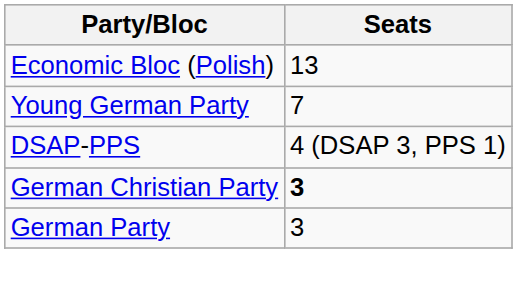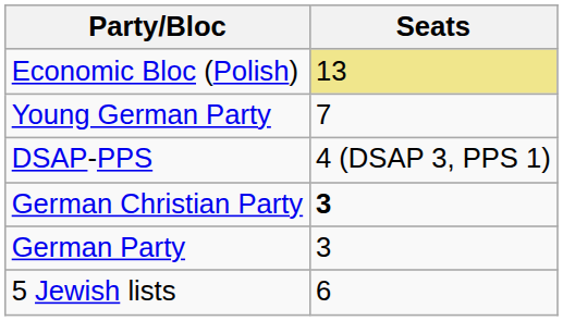Economic Bloc (Polish) | Seats: no background -> khaki background
+ row: 5 Jewish lists | 6
